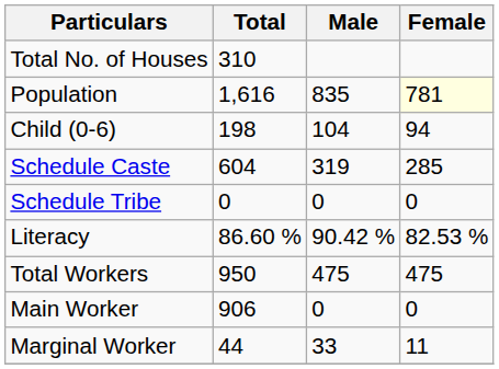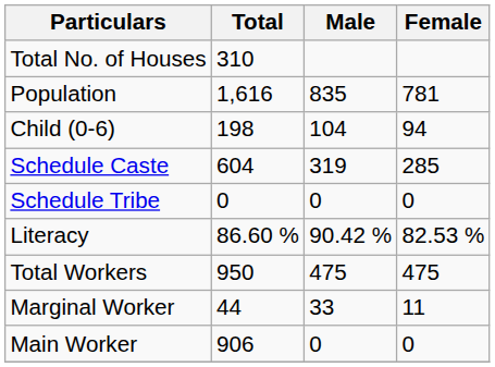Population | Female: lightyellow background -> no background
rows swapped: Main Worker <-> Marginal Worker
